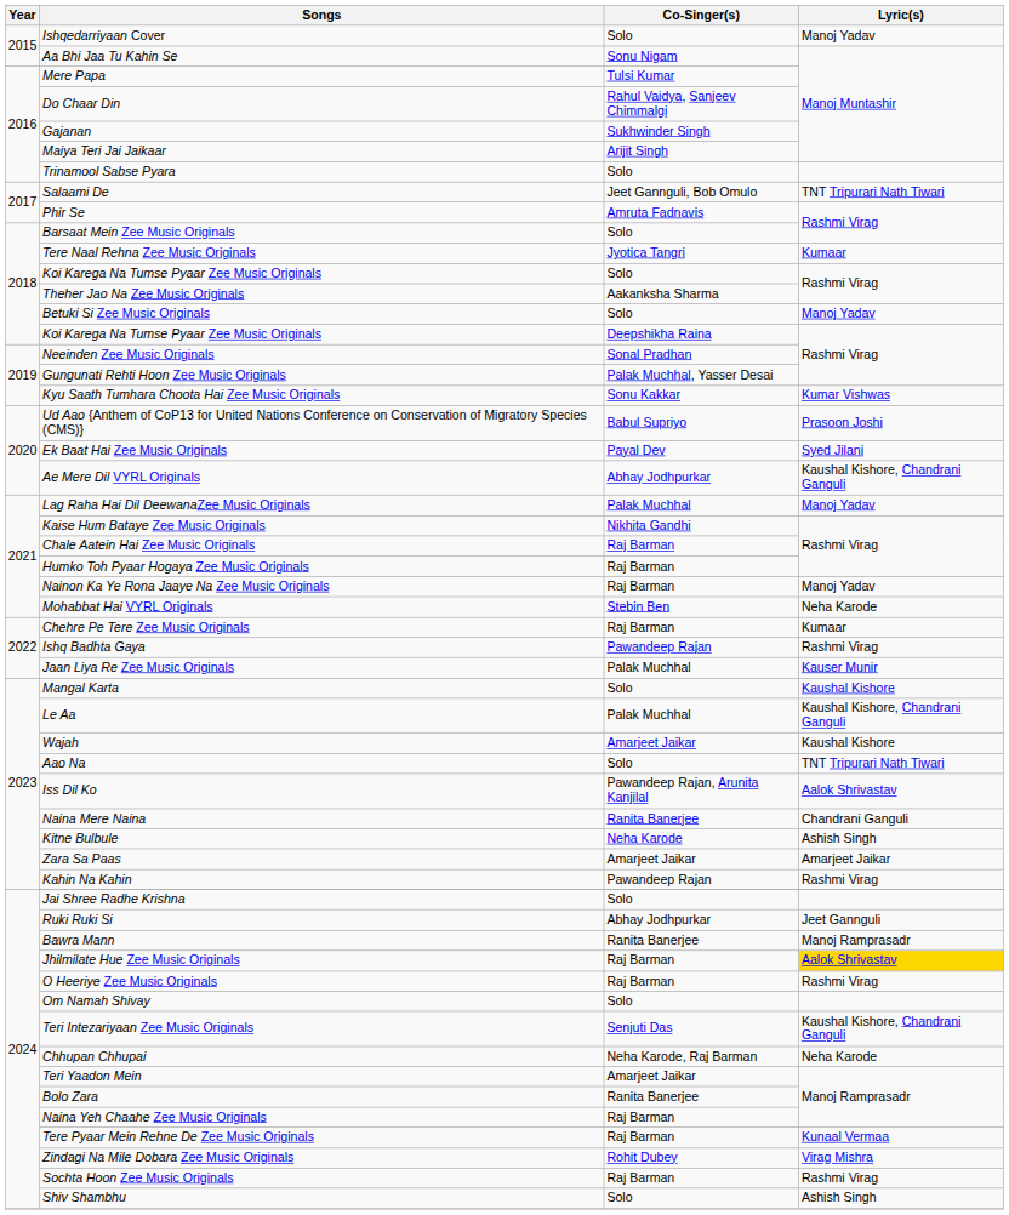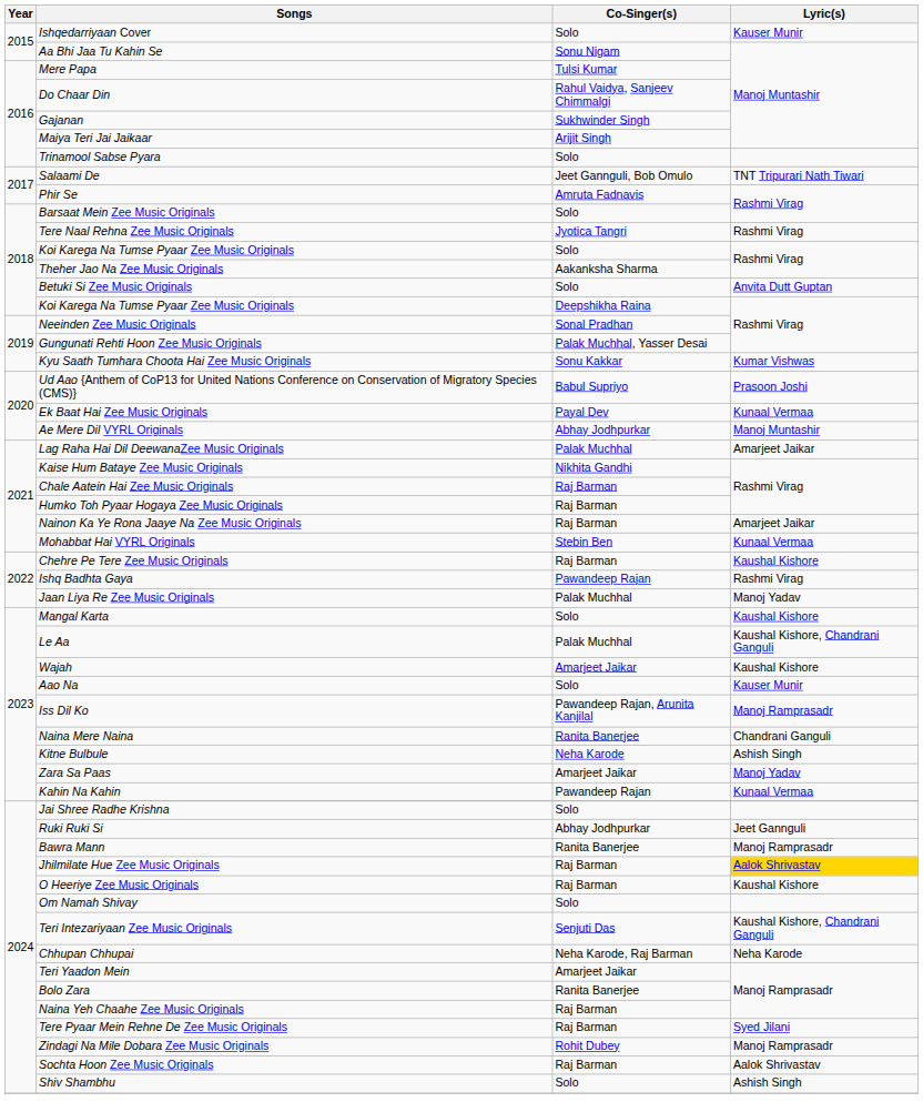Ishqedarriyaan Cover | Lyric(s): Manoj Yadav -> Kauser Munir
Tere Naal Rehna Zee Music Originals | Lyric(s): Kumaar -> Rashmi Virag
Betuki Si Zee Music Originals | Lyric(s): Manoj Yadav -> Anvita Dutt Guptan
Ek Baat Hai Zee Music Originals | Lyric(s): Syed Jilani -> Kunaal Vermaa
Ae Mere Dil VYRL Originals | Lyric(s): Kaushal Kishore, Chandrani Ganguli -> Manoj Muntashir
Lag Raha Hai Dil DeewanaZee Music Originals | Lyric(s): Manoj Yadav -> Amarjeet Jaikar
Nainon Ka Ye Rona Jaaye Na Zee Music Originals | Lyric(s): Manoj Yadav -> Amarjeet Jaikar
Mohabbat Hai VYRL Originals | Lyric(s): Neha Karode -> Kunaal Vermaa
Chehre Pe Tere Zee Music Originals | Lyric(s): Kumaar -> Kaushal Kishore
Jaan Liya Re Zee Music Originals | Lyric(s): Kauser Munir -> Manoj Yadav
Aao Na | Lyric(s): TNT Tripurari Nath Tiwari -> Kauser Munir
Iss Dil Ko | Lyric(s): Aalok Shrivastav -> Manoj Ramprasadr
Zara Sa Paas | Lyric(s): Amarjeet Jaikar -> Manoj Yadav
Kahin Na Kahin | Lyric(s): Rashmi Virag -> Kunaal Vermaa
O Heeriye Zee Music Originals | Lyric(s): Rashmi Virag -> Kaushal Kishore
Tere Pyaar Mein Rehne De Zee Music Originals | Lyric(s): Kunaal Vermaa -> Syed Jilani
Zindagi Na Mile Dobara Zee Music Originals | Lyric(s): Virag Mishra -> Manoj Ramprasadr
Sochta Hoon Zee Music Originals | Lyric(s): Rashmi Virag -> Aalok Shrivastav
